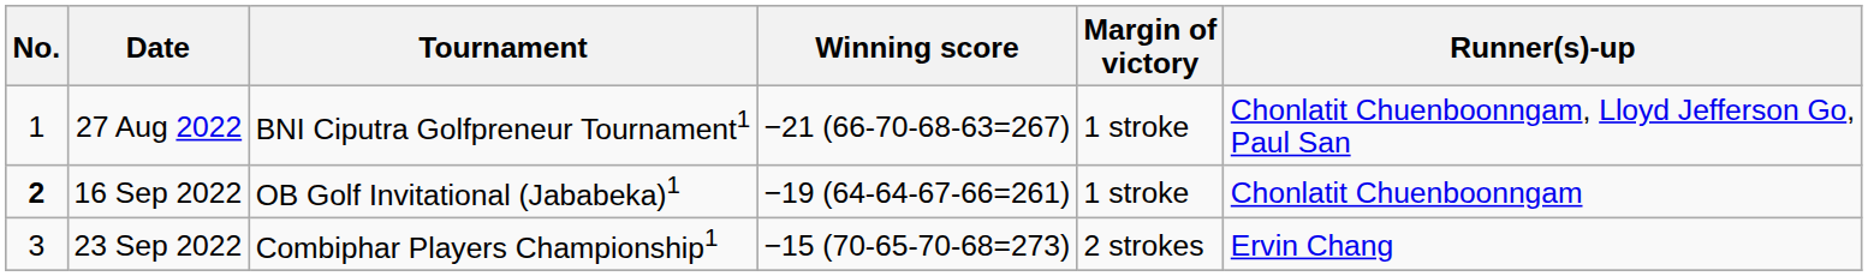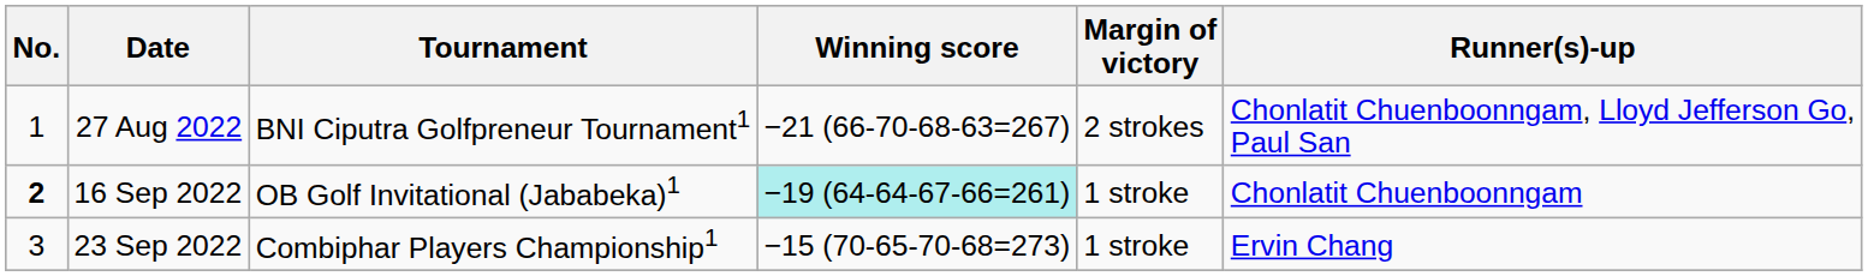27 Aug 2022 | Margin of victory: 1 stroke -> 2 strokes
16 Sep 2022 | Winning score: no background -> paleturquoise background
23 Sep 2022 | Margin of victory: 2 strokes -> 1 stroke
